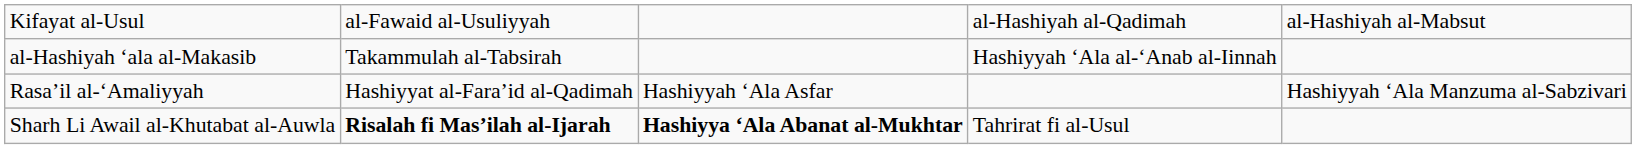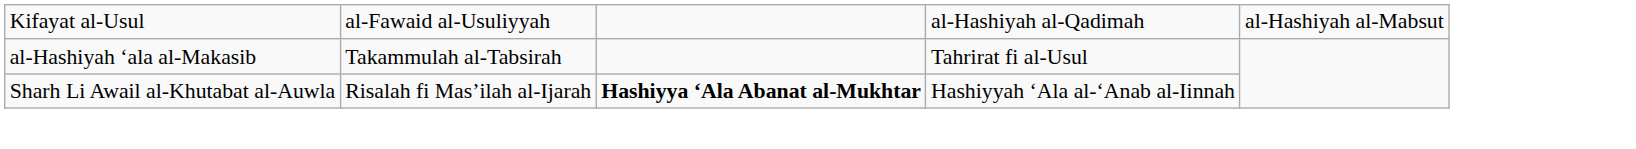al-Hashiyah ‘ala al-Makasib | column 4: Hashiyyah ‘Ala al-‘Anab al-Iinnah -> Tahrirat fi al-Usul
- row: Rasa’il al-‘Amaliyyah | Hashiyyat al-Fara’id al-Qadimah | Hashiyyah ‘Ala Asfar | Hashiyyah ‘Ala Manzuma al-Sabzivari
Sharh Li Awail al-Khutabat al-Auwla | column 2: bold -> normal
Sharh Li Awail al-Khutabat al-Auwla | column 4: Tahrirat fi al-Usul -> Hashiyyah ‘Ala al-‘Anab al-Iinnah
